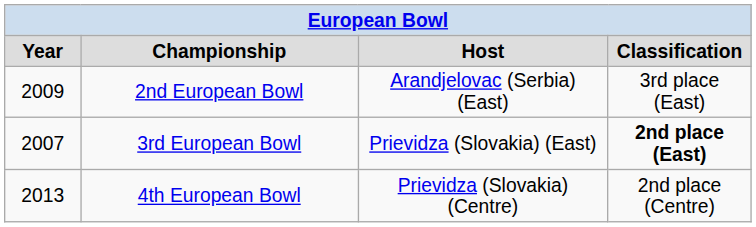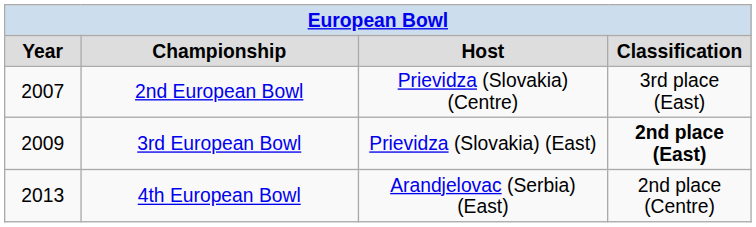2nd European Bowl | column 1: 2009 -> 2007
2nd European Bowl | column 3: Arandjelovac (Serbia) (East) -> Prievidza (Slovakia) (Centre)
3rd European Bowl | column 1: 2007 -> 2009
4th European Bowl | column 3: Prievidza (Slovakia) (Centre) -> Arandjelovac (Serbia) (East)
